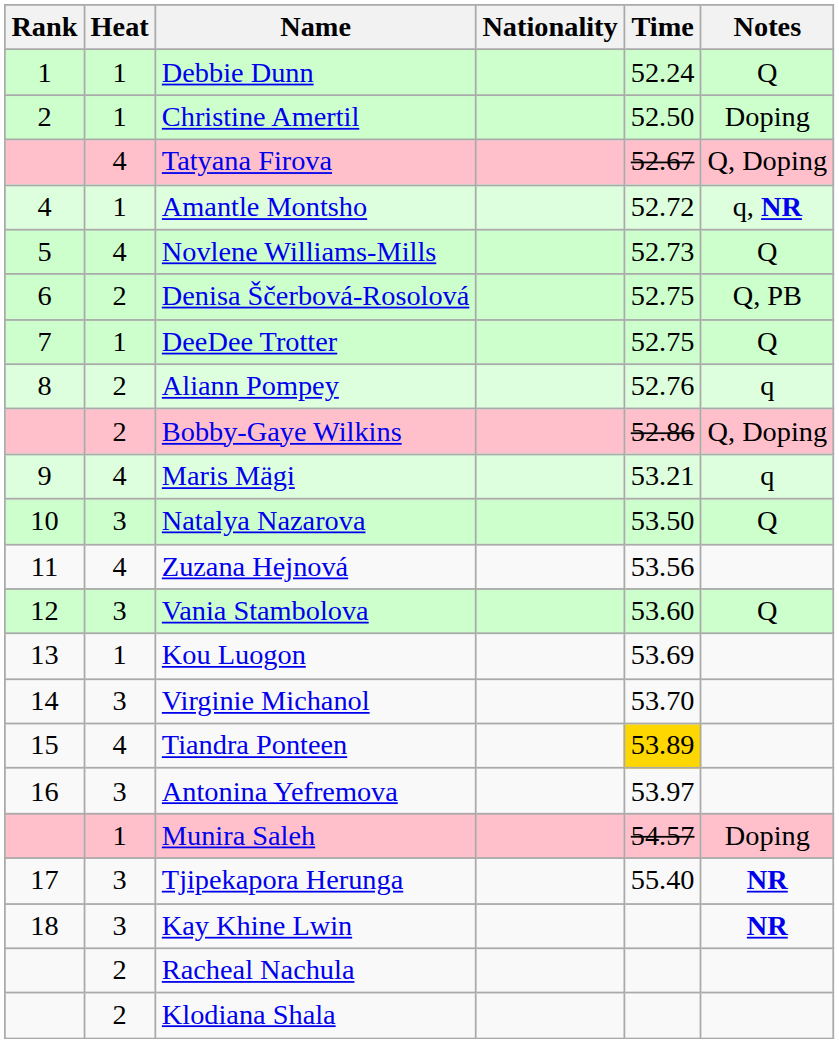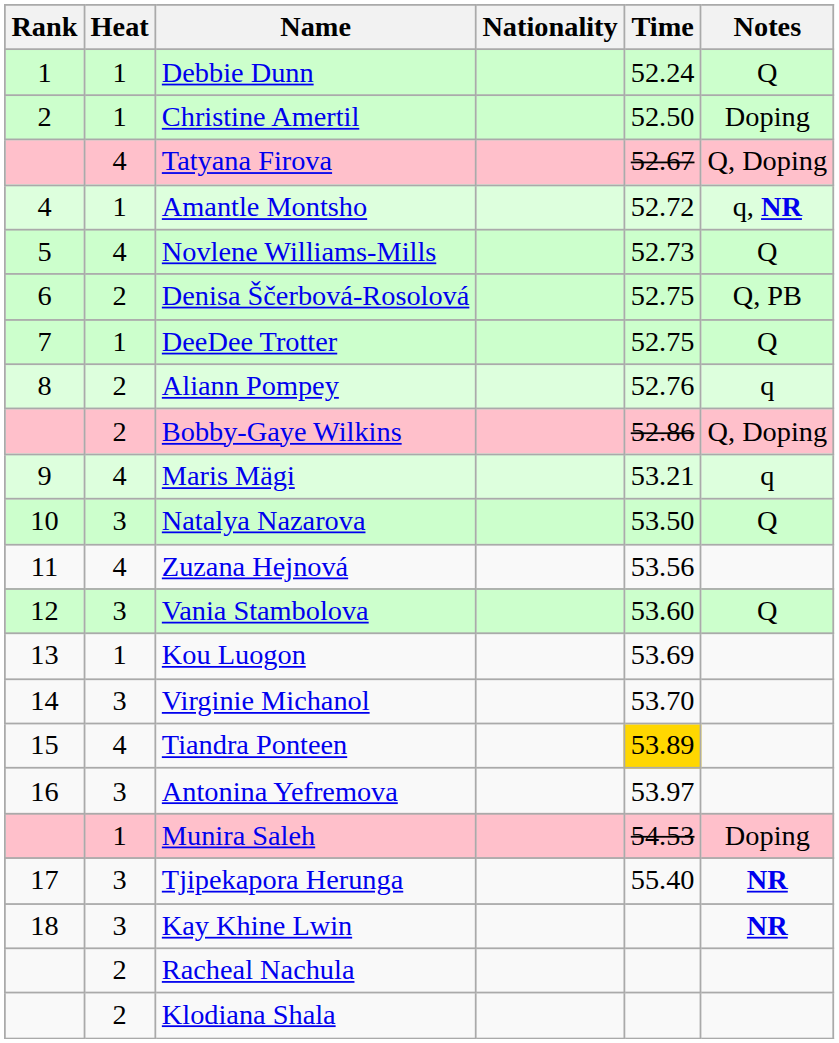Munira Saleh | Time: 54.57 -> 54.53
